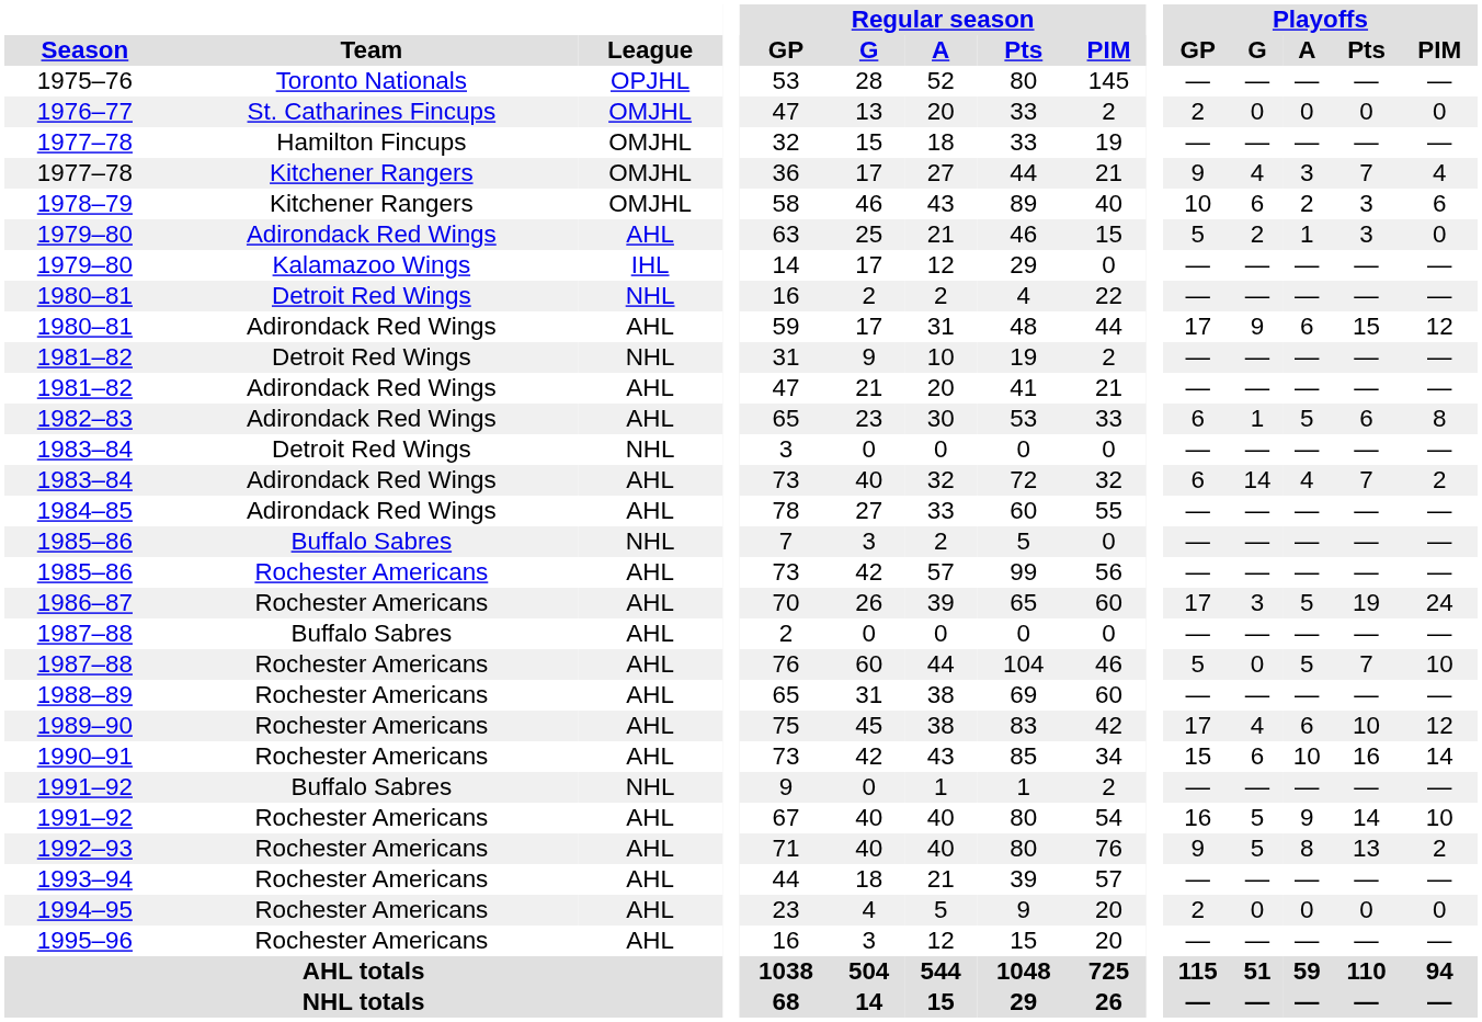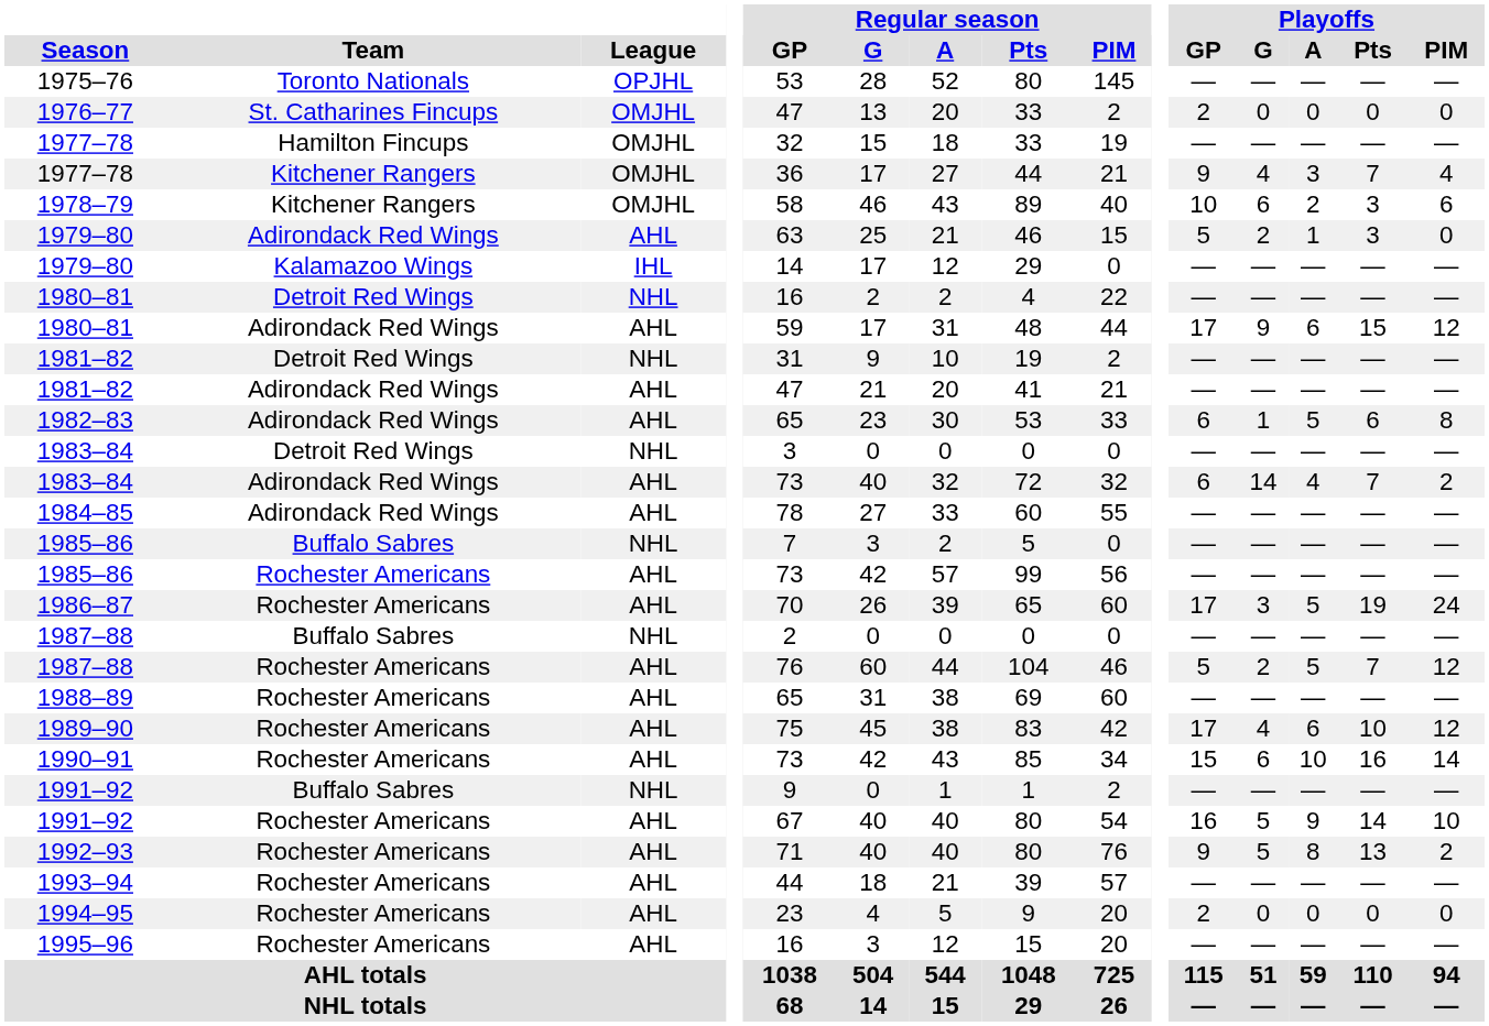1987–88 / Buffalo Sabres | League: AHL -> NHL
1987–88 / Rochester Americans | Playoffs / G: 0 -> 2
1987–88 / Rochester Americans | Playoffs / PIM: 10 -> 12
